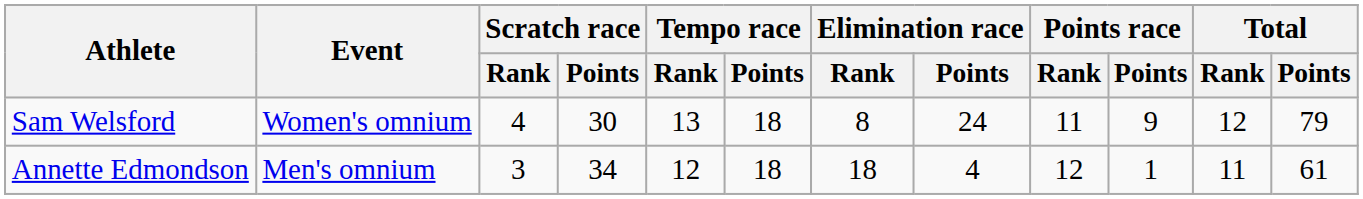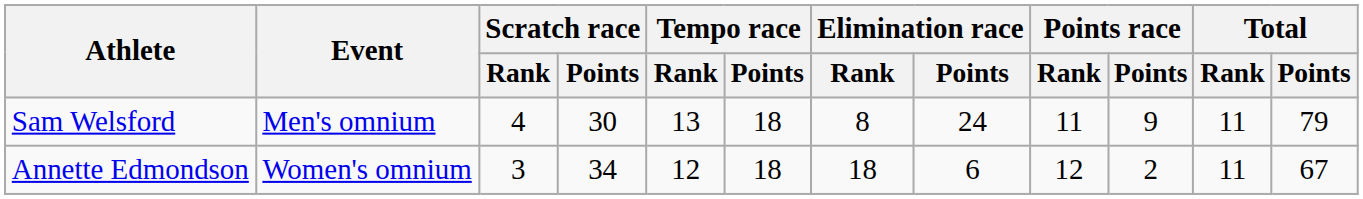Sam Welsford | Event: Women's omnium -> Men's omnium
Sam Welsford | Total / Rank: 12 -> 11
Annette Edmondson | Event: Men's omnium -> Women's omnium
Annette Edmondson | Elimination race / Points: 4 -> 6
Annette Edmondson | Points race / Points: 1 -> 2
Annette Edmondson | Total / Points: 61 -> 67
